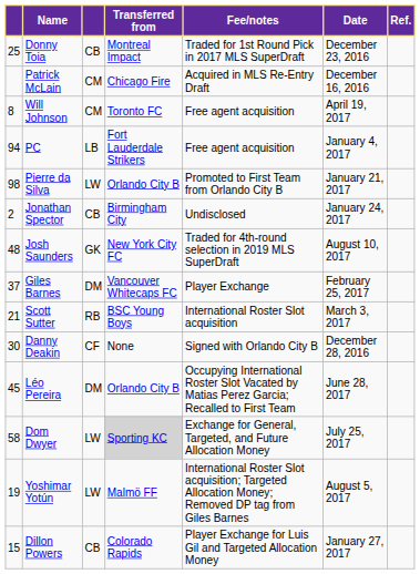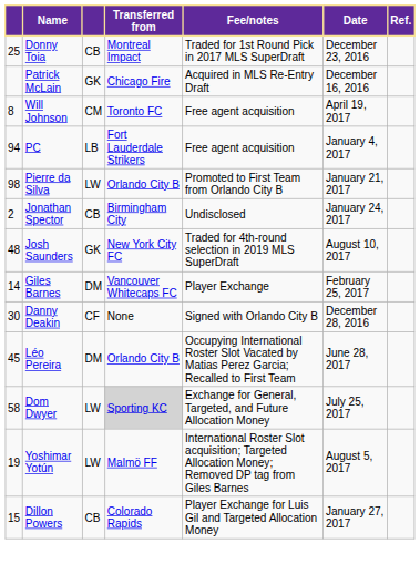Patrick McLain | column 3: CM -> GK
Giles Barnes | column 1: 37 -> 14
- row: 21 | Scott Sutter | RB | BSC Young Boys | International Roster Slot acquisition | March 3, 2017
